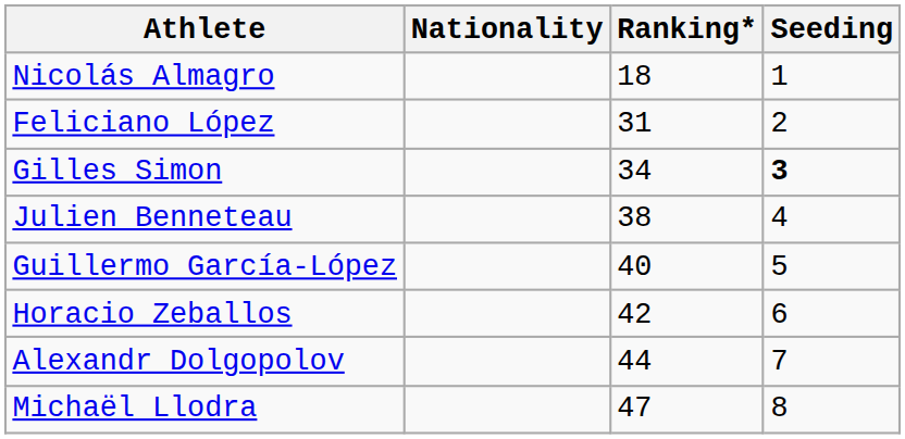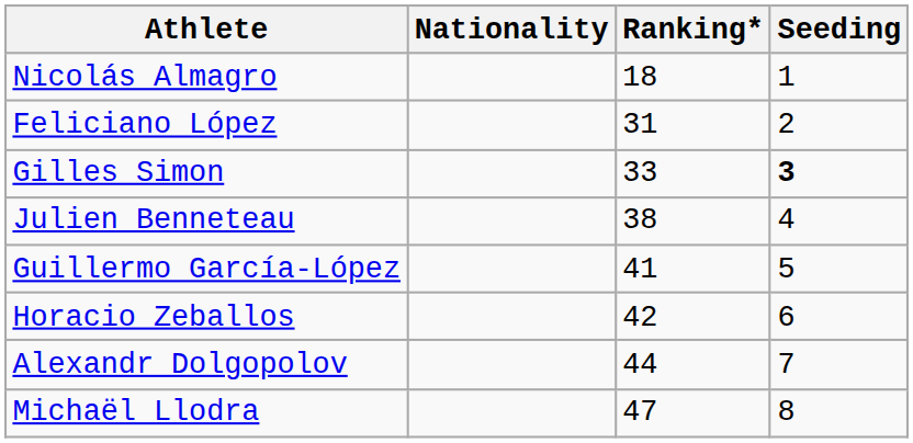Gilles Simon | Ranking*: 34 -> 33
Guillermo García-López | Ranking*: 40 -> 41
